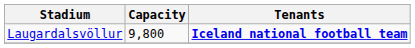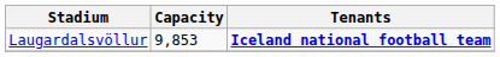Laugardalsvöllur | Capacity: 9,800 -> 9,853
